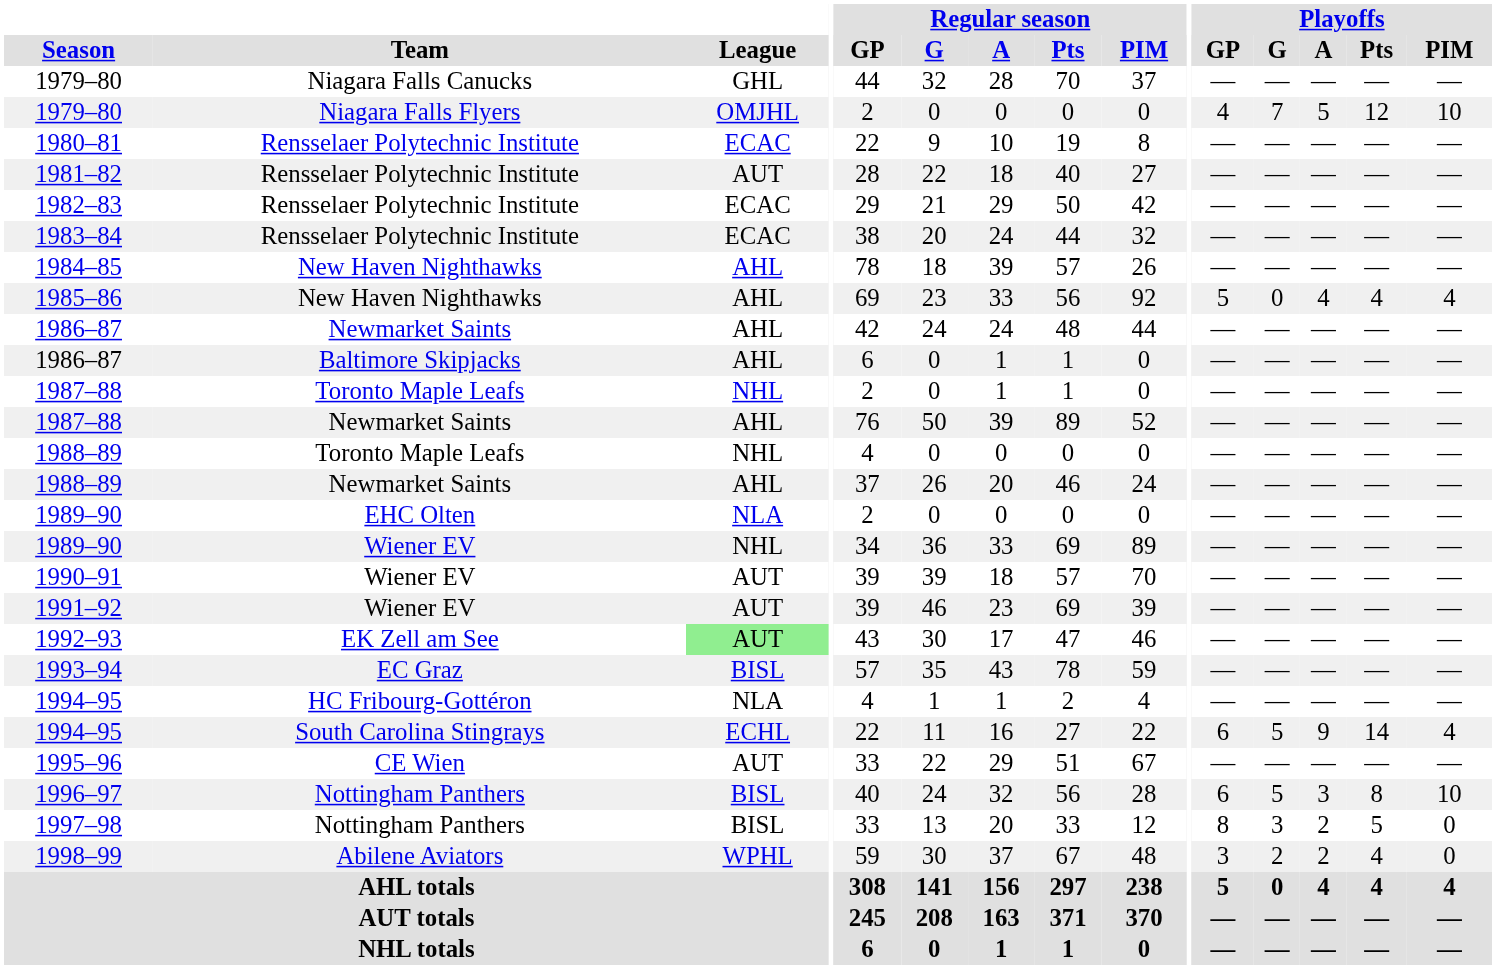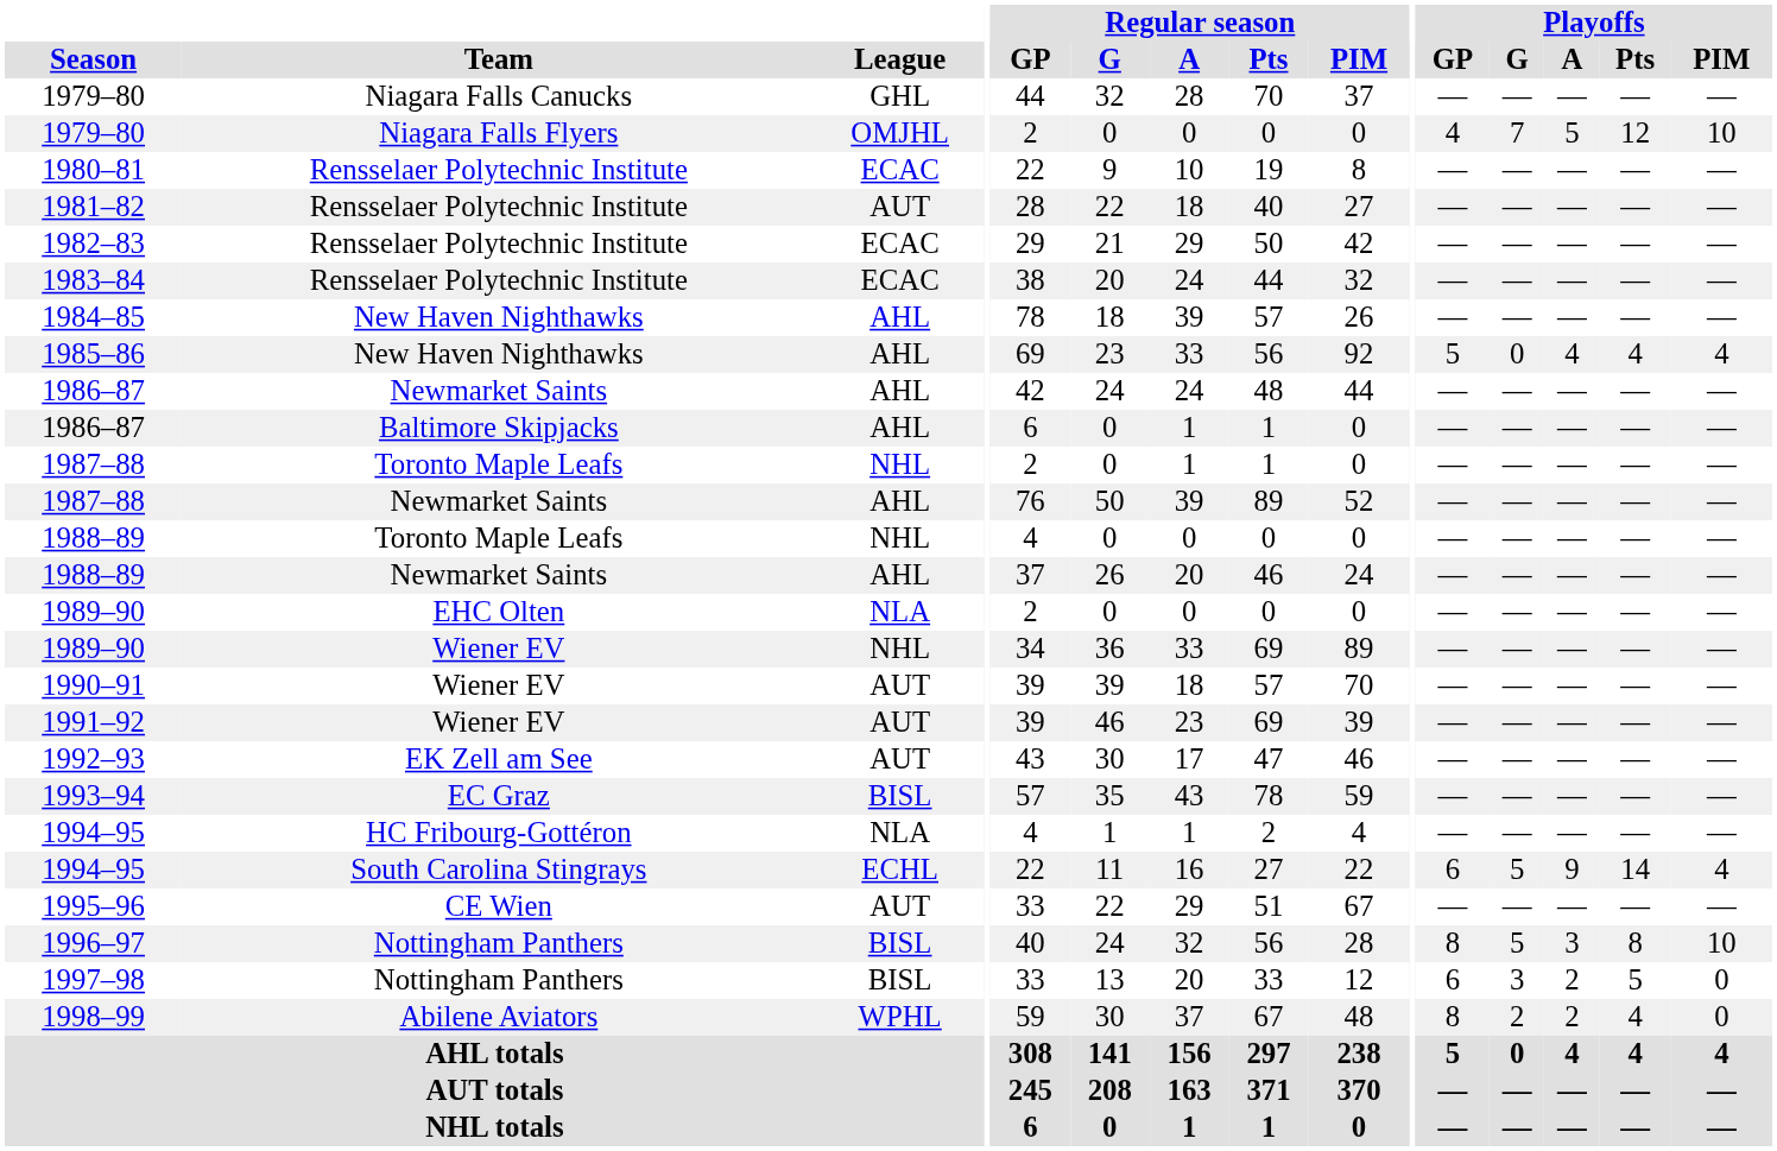1992–93 | League: lightgreen background -> no background
1996–97 | Playoffs / GP: 6 -> 8
1997–98 | Playoffs / GP: 8 -> 6
1998–99 | Playoffs / GP: 3 -> 8
